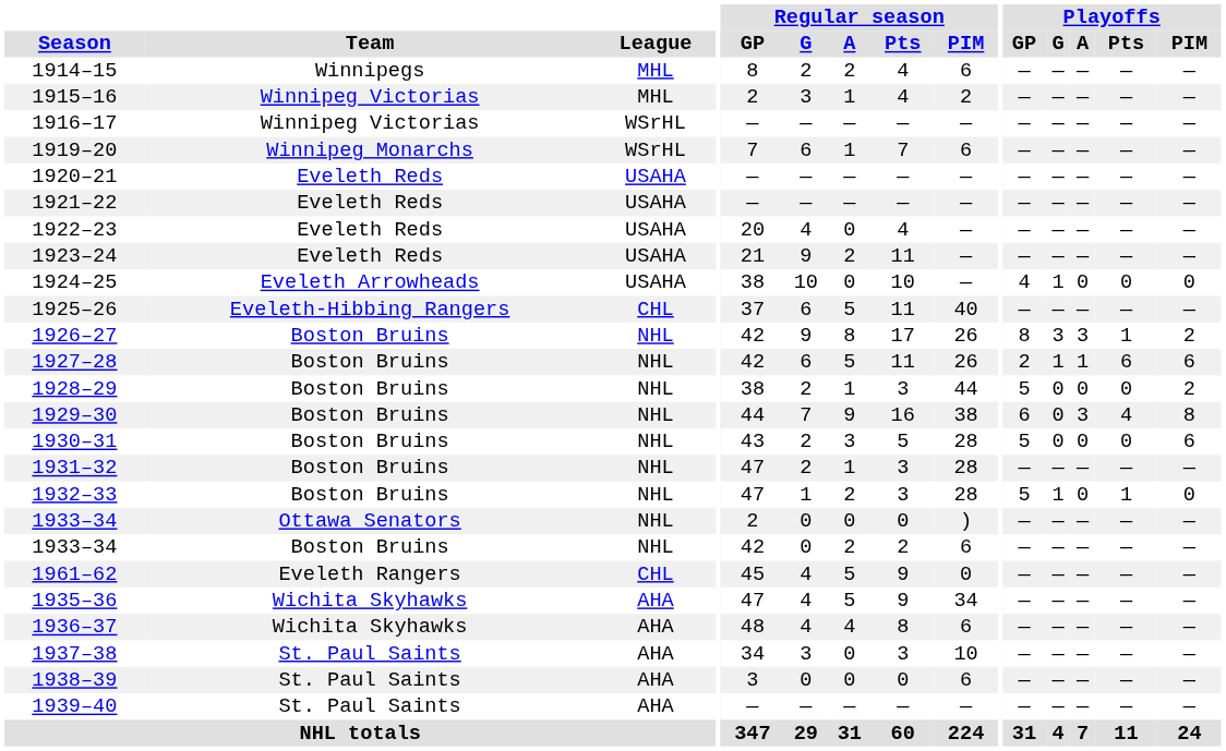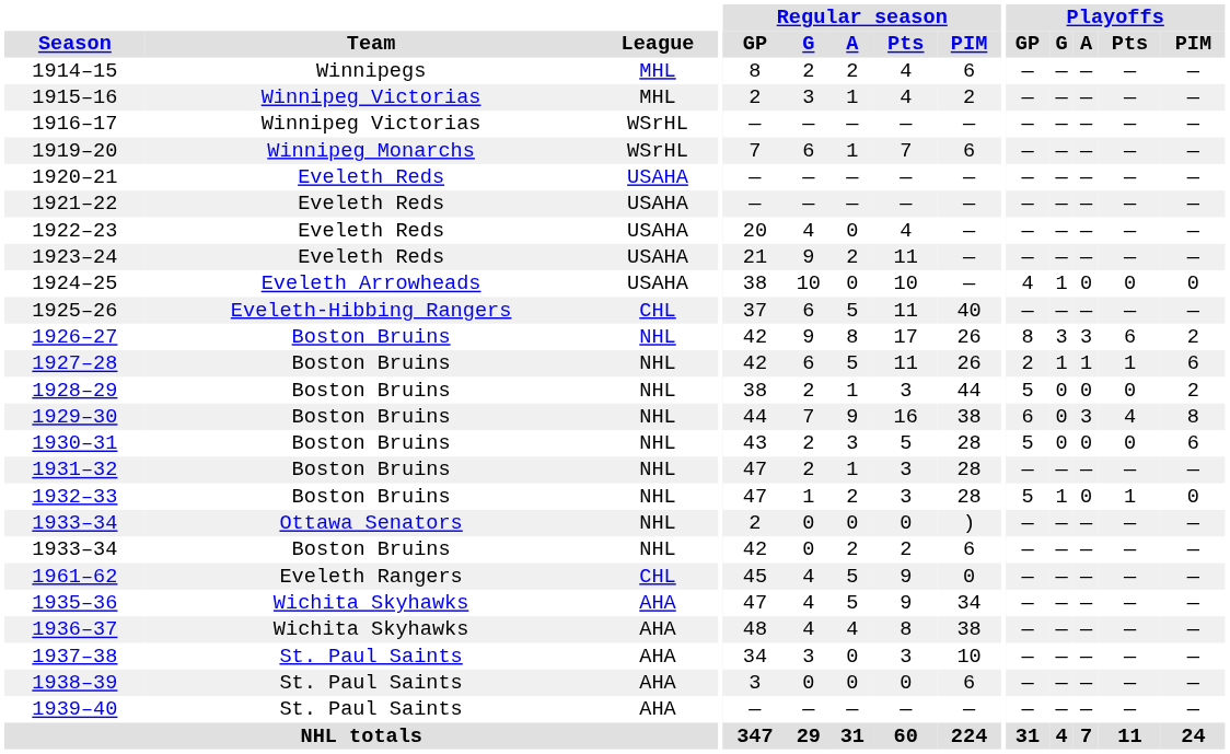1926–27 | Playoffs / Pts: 1 -> 6
1927–28 | Playoffs / Pts: 6 -> 1
1936–37 | Regular season / PIM: 6 -> 38
